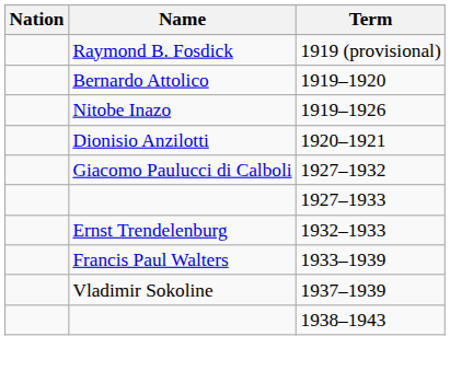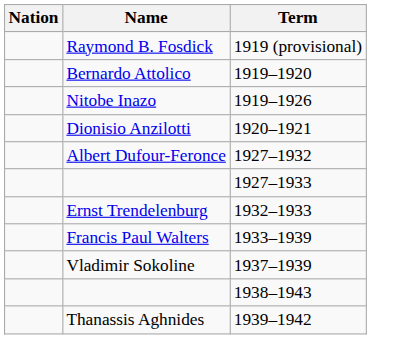+ row: Albert Dufour-Feronce | 1927–1932
- row: Giacomo Paulucci di Calboli | 1927–1932
+ row: Thanassis Aghnides | 1939–1942
